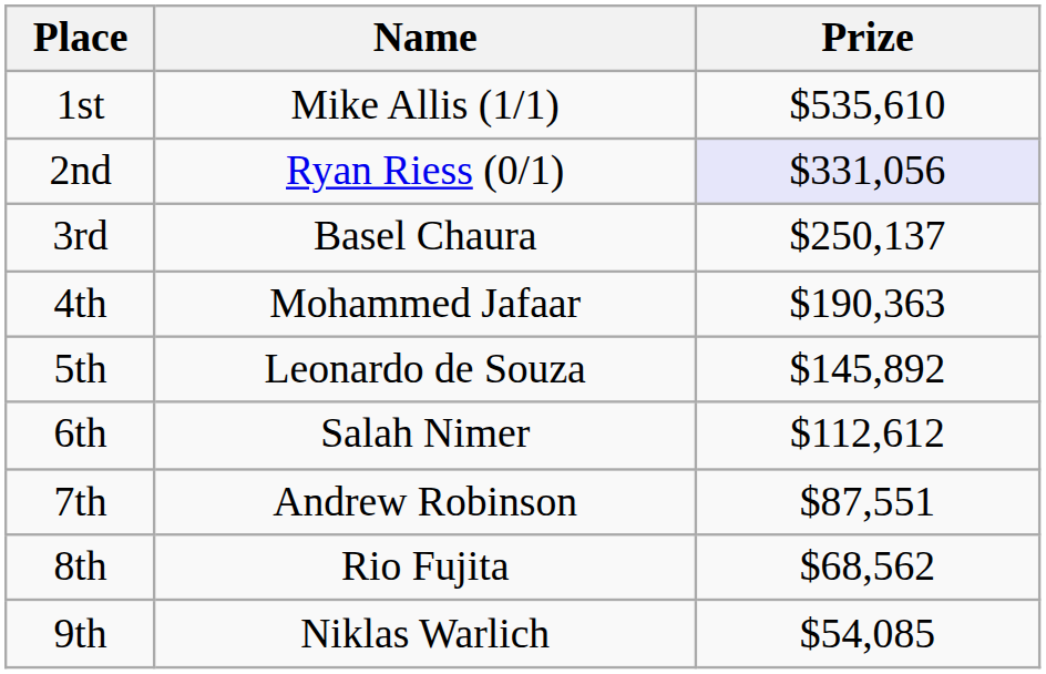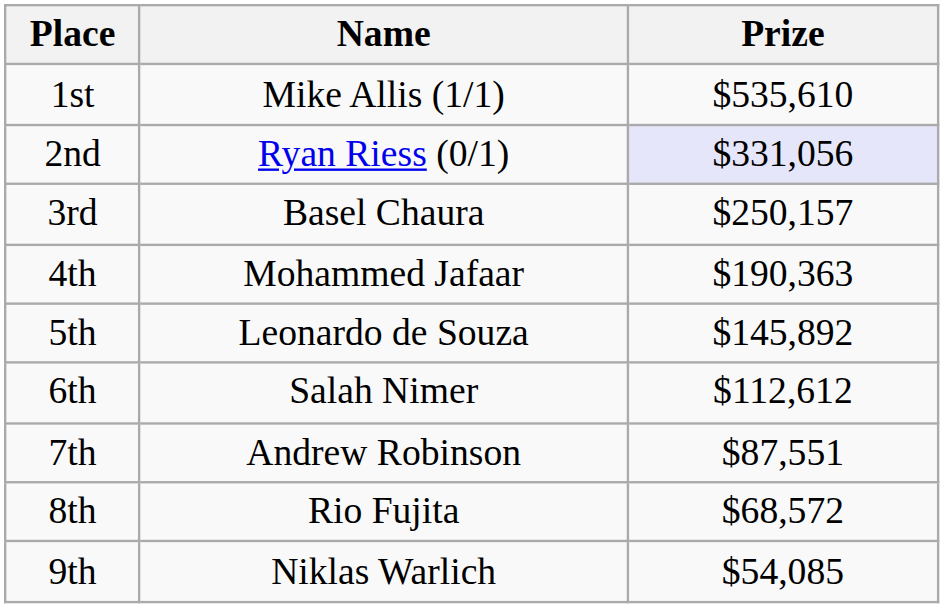3rd | Prize: $250,137 -> $250,157
8th | Prize: $68,562 -> $68,572
